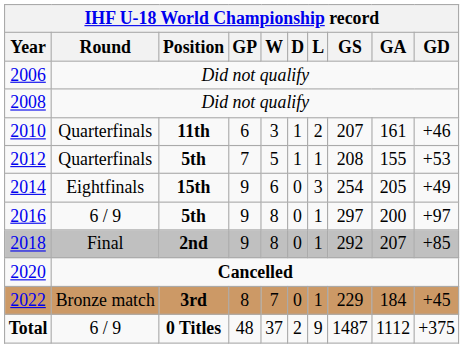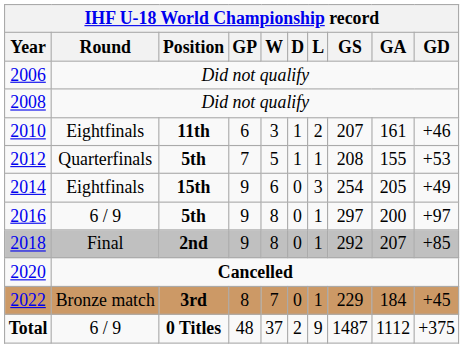2010 | Round: Quarterfinals -> Eightfinals
